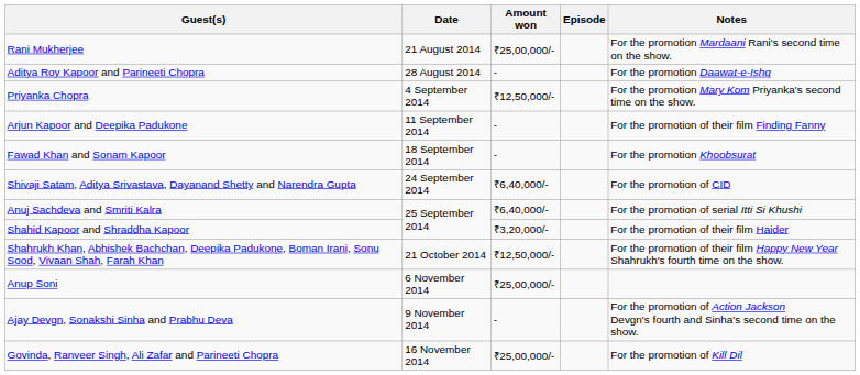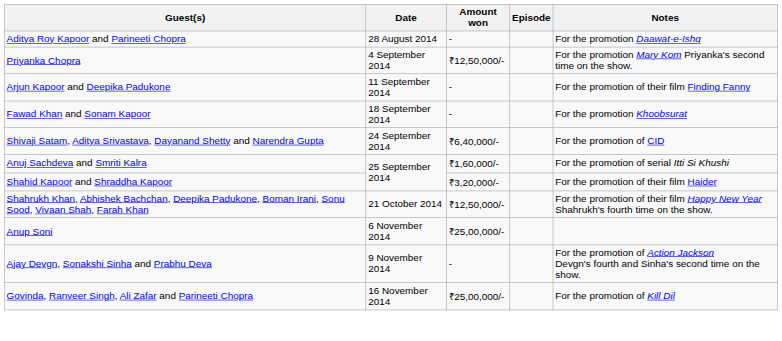- row: Rani Mukherjee | 21 August 2014 | ₹25,00,000/- | For the promotion Mardaani Rani's second time on the show.
Anuj Sachdeva and Smriti Kalra | Amount won: ₹6,40,000/- -> ₹1,60,000/-
